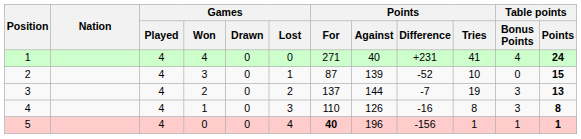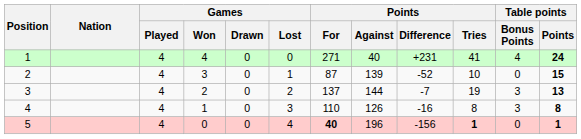5 | Points / Tries: normal -> bold
5 | Table points / Bonus Points: 1 -> 0
